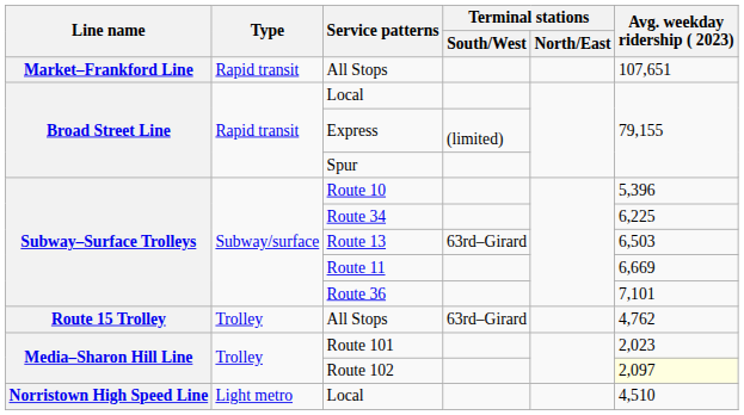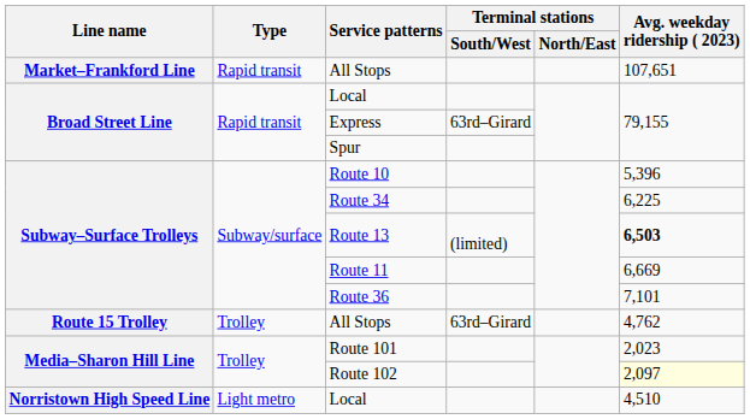Express | Terminal stations / South/West: (limited) -> 63rd–Girard
Route 13 | Terminal stations / South/West: 63rd–Girard -> (limited)
Route 13 | Avg. weekday ridership ( 2023): normal -> bold
